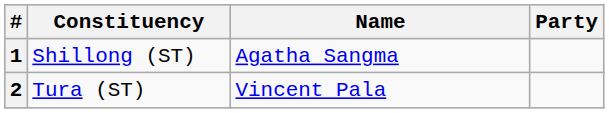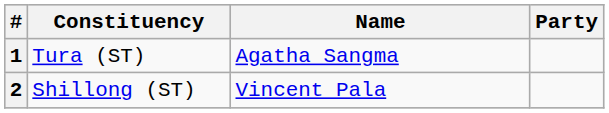1 | Constituency: Shillong (ST) -> Tura (ST)
2 | Constituency: Tura (ST) -> Shillong (ST)
